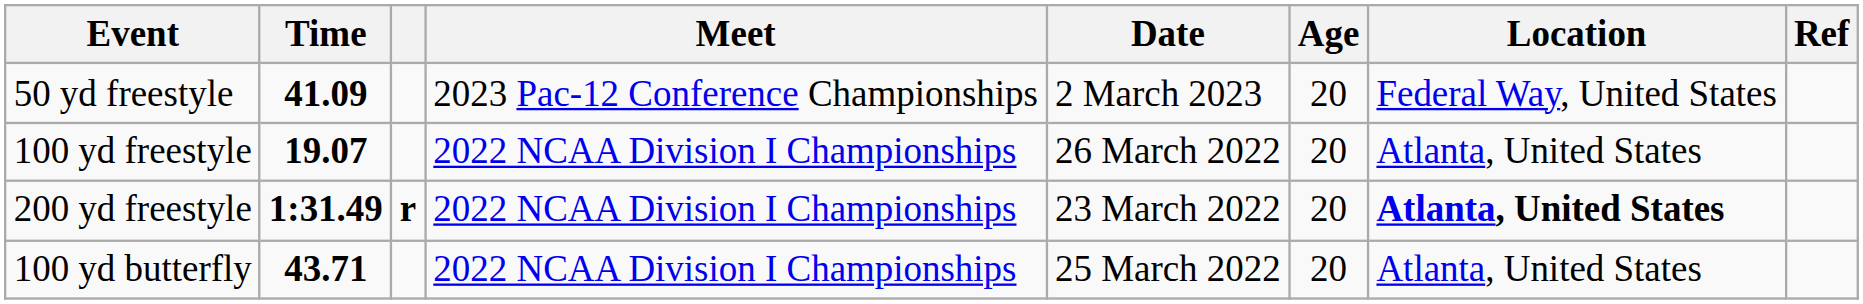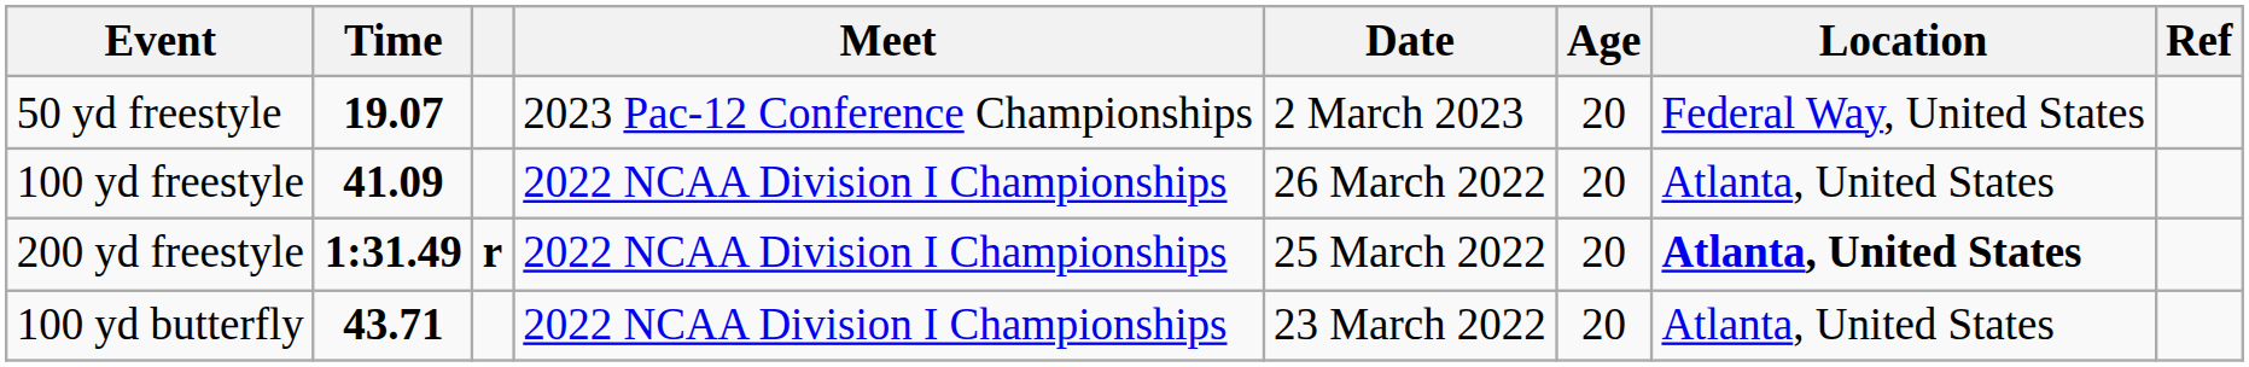50 yd freestyle | Time: 41.09 -> 19.07
100 yd freestyle | Time: 19.07 -> 41.09
200 yd freestyle | Date: 23 March 2022 -> 25 March 2022
100 yd butterfly | Date: 25 March 2022 -> 23 March 2022
